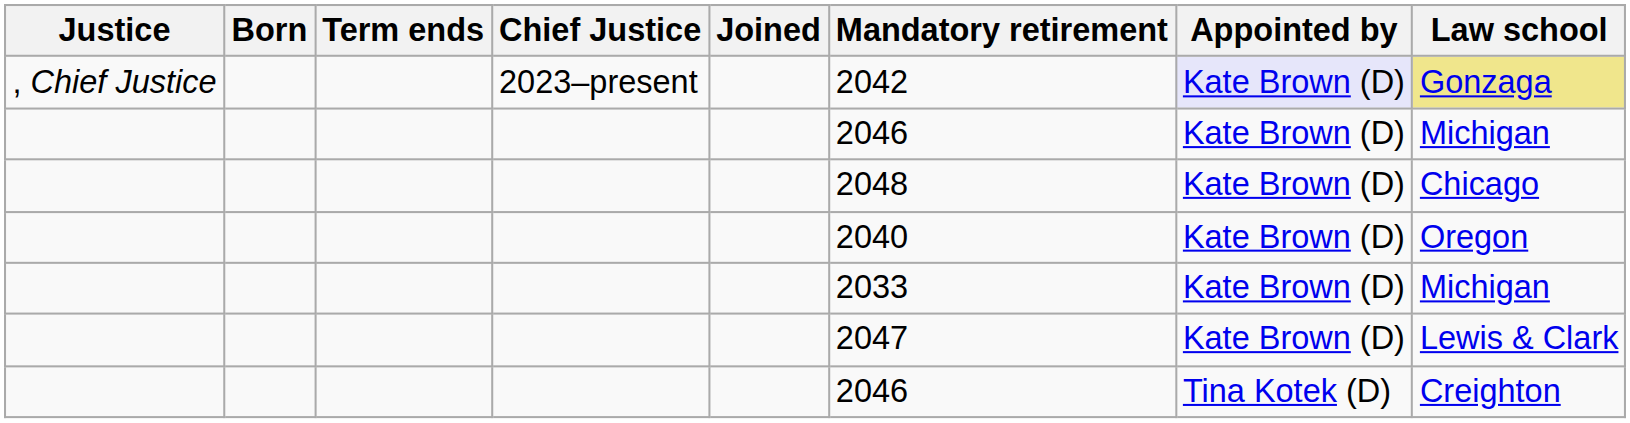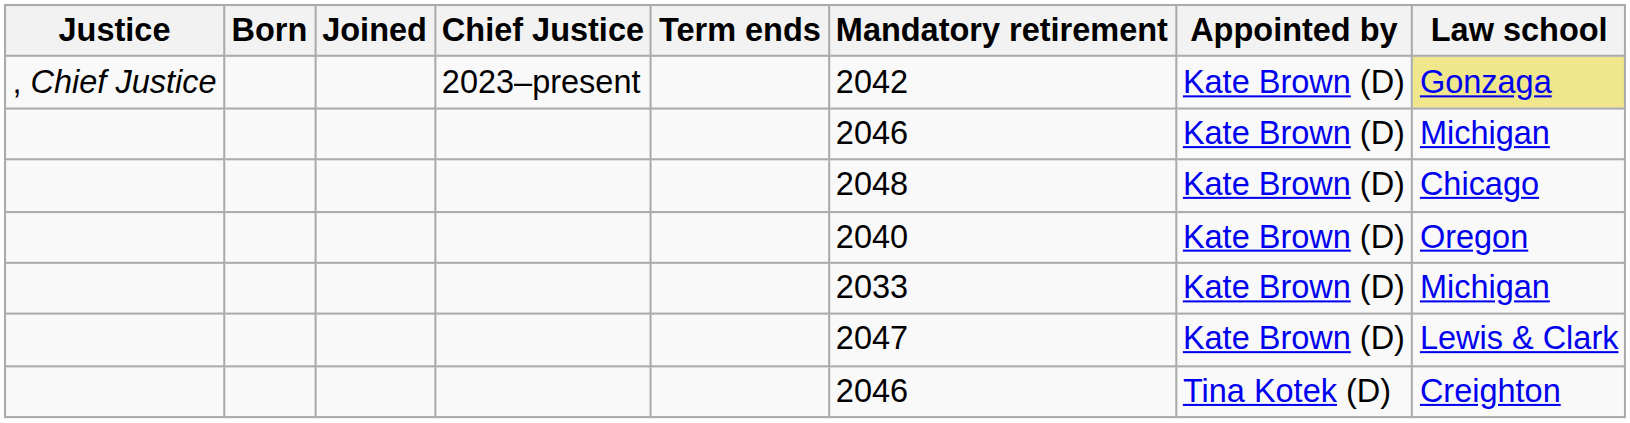columns swapped: Joined <-> Term ends
, Chief Justice | Appointed by: lavender background -> no background
